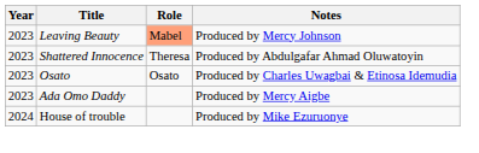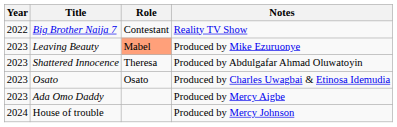+ row: 2022 | Big Brother Naija 7 | Contestant | Reality TV Show
Leaving Beauty | Notes: Produced by Mercy Johnson -> Produced by Mike Ezuruonye
House of trouble | Notes: Produced by Mike Ezuruonye -> Produced by Mercy Johnson
